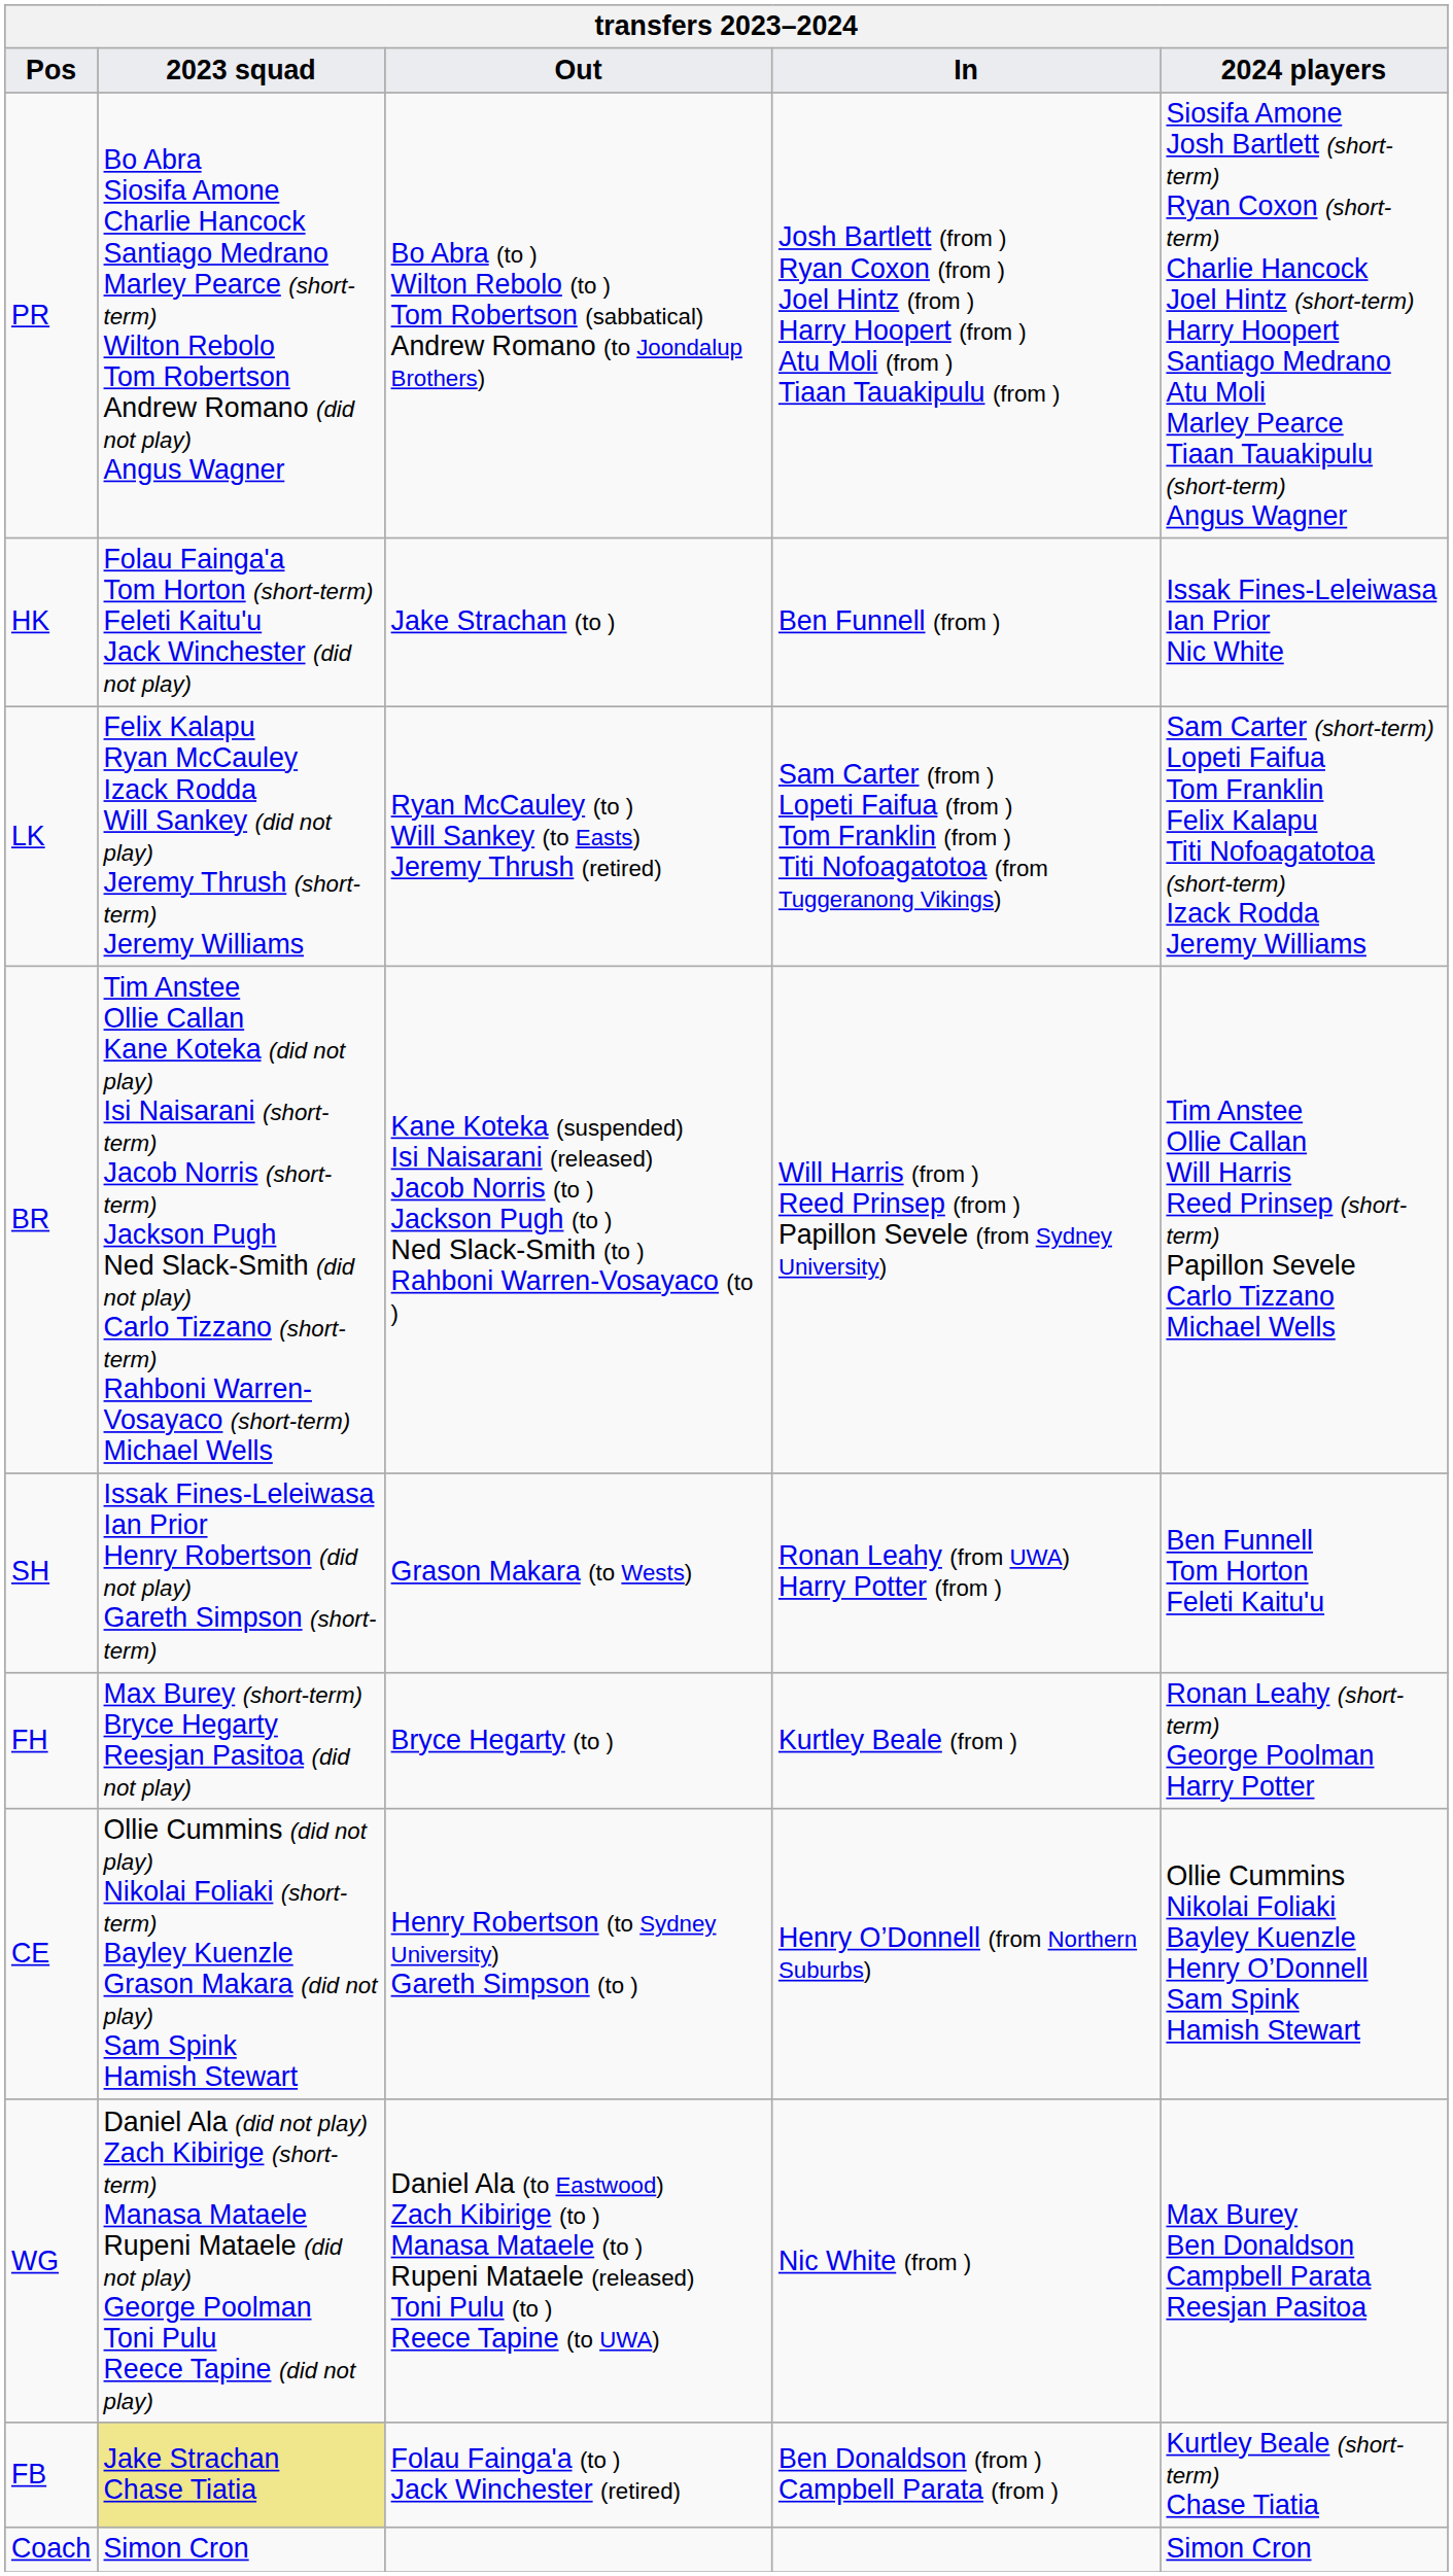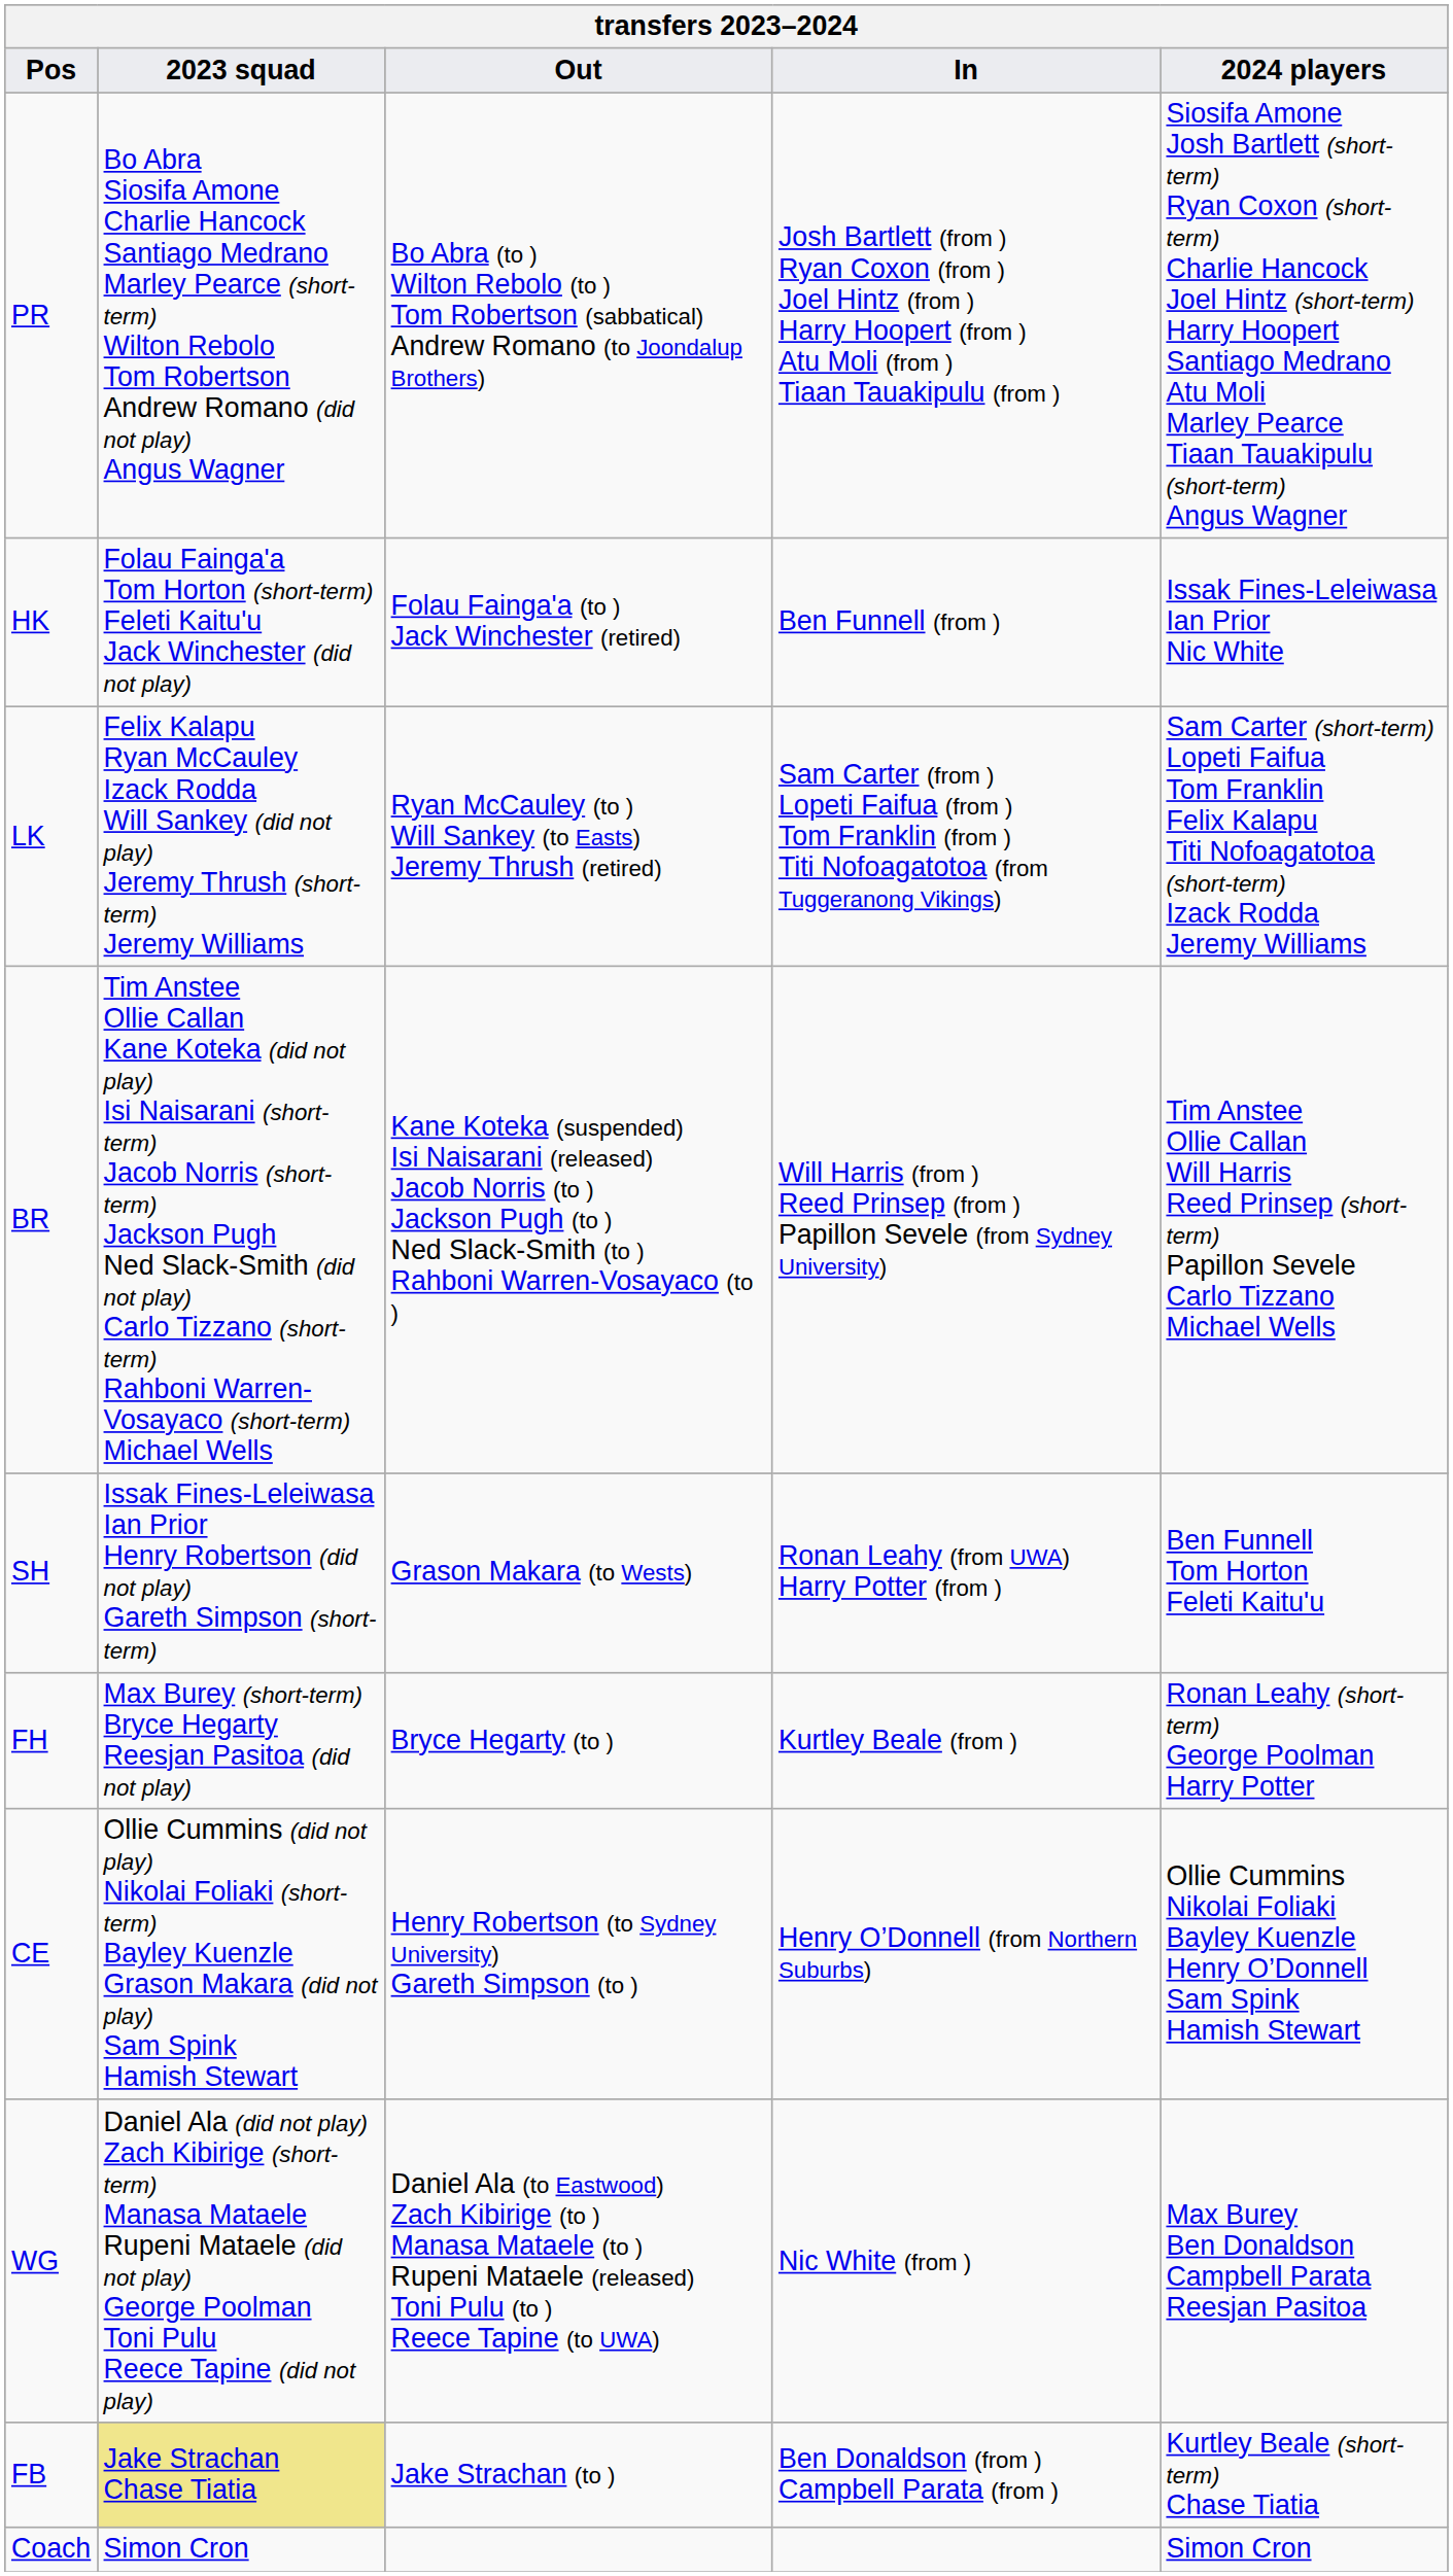HK | Out: Jake Strachan (to ) -> Folau Fainga'a (to ) Jack Winchester (retired)
FB | Out: Folau Fainga'a (to ) Jack Winchester (retired) -> Jake Strachan (to )
